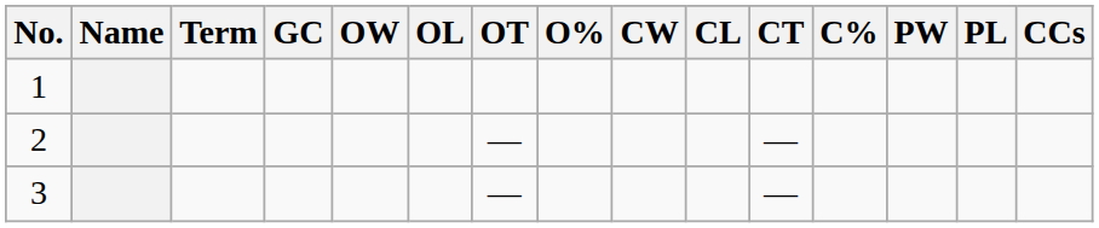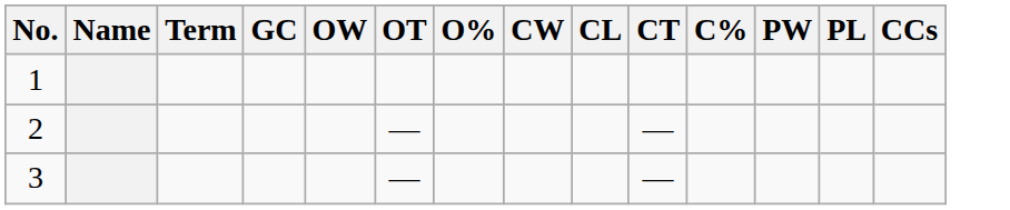- column: OL
